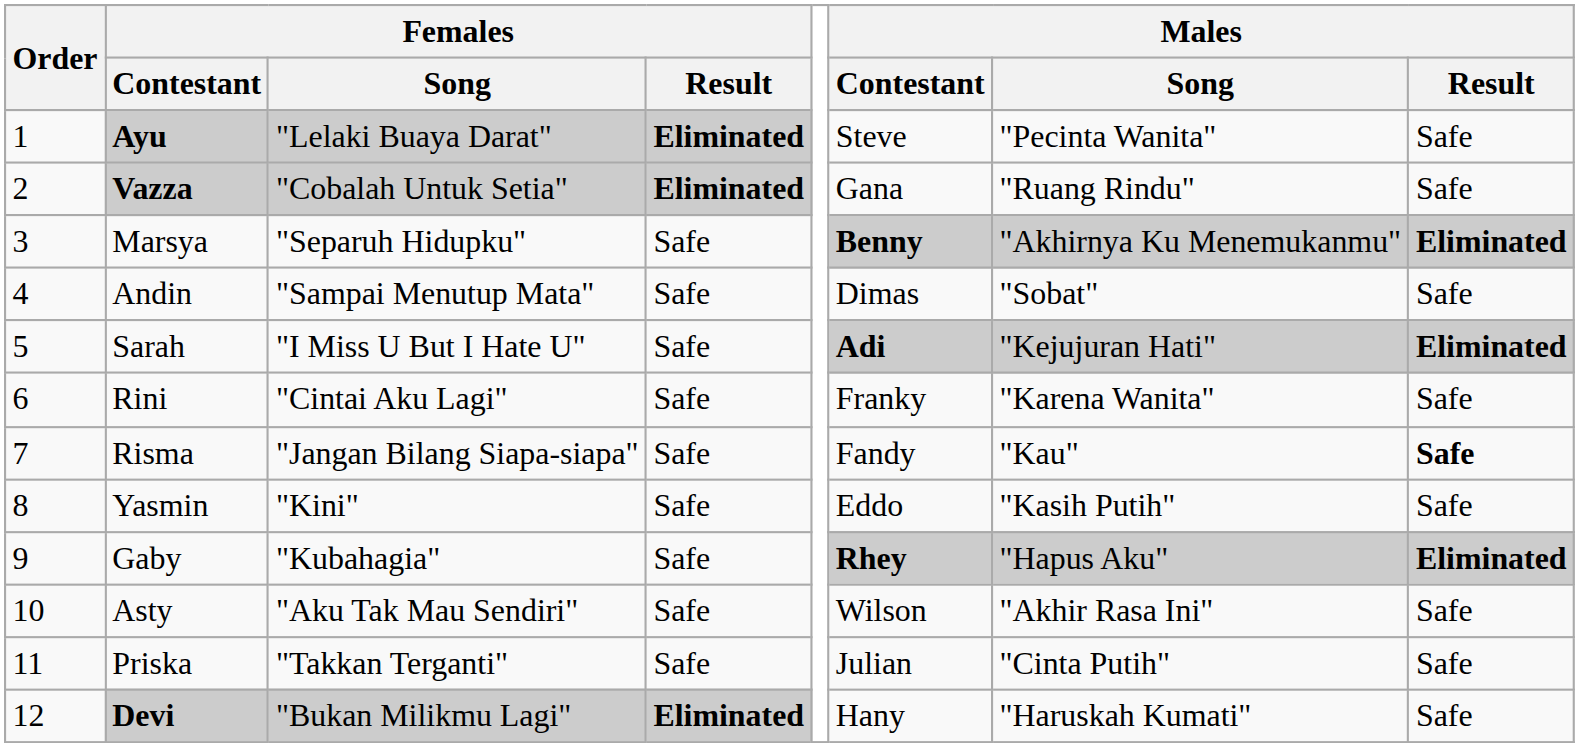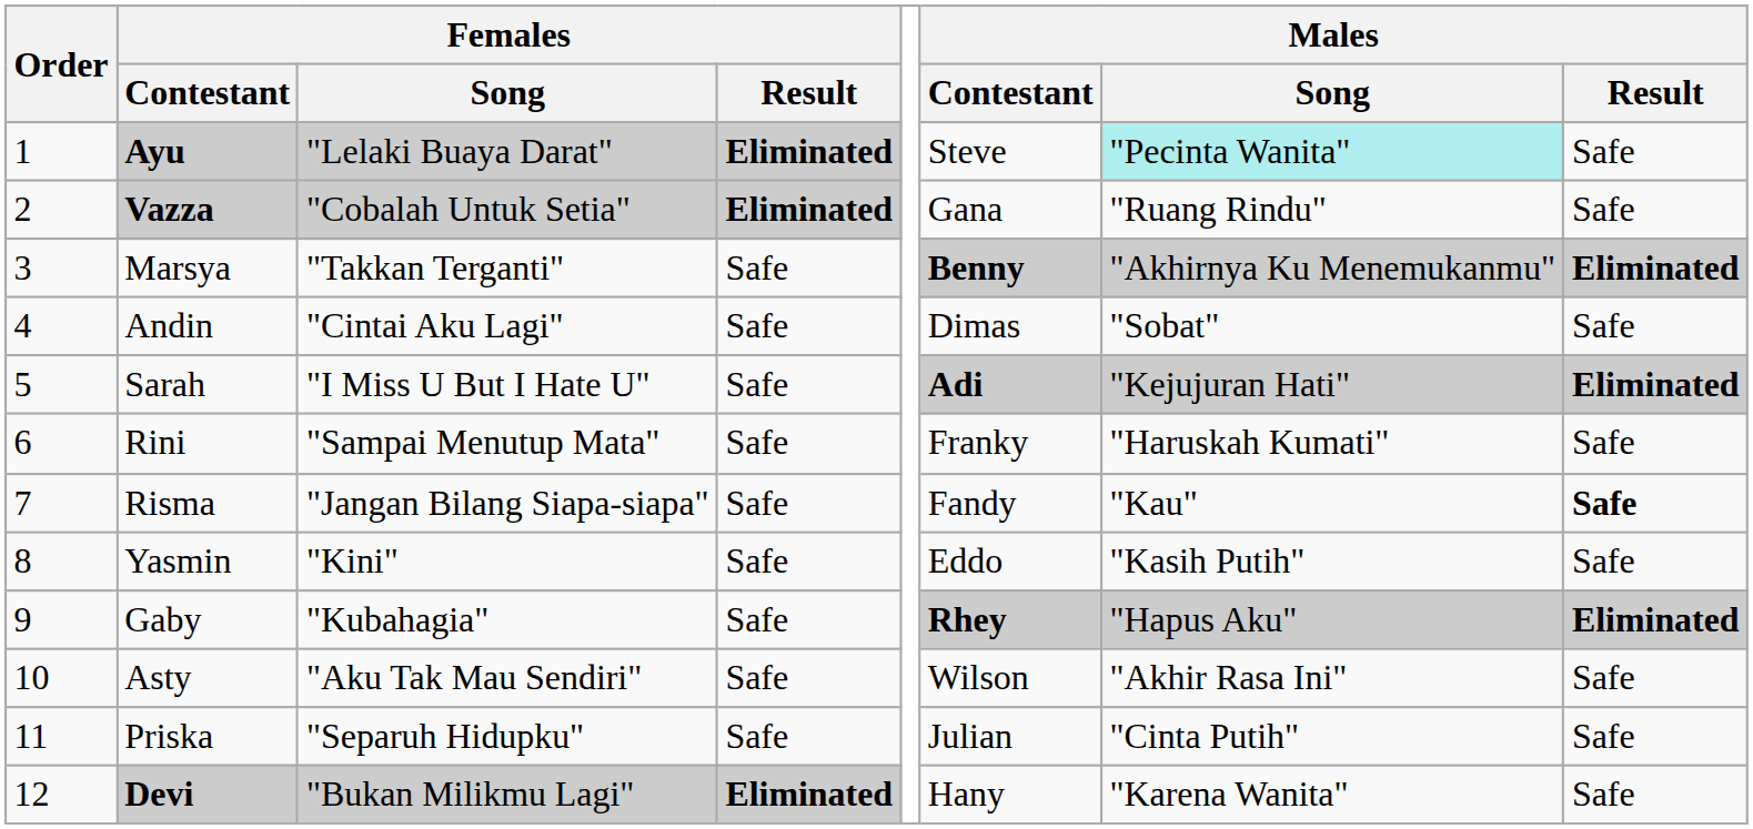Ayu | Males / Song: no background -> paleturquoise background
Marsya | Females / Song: "Separuh Hidupku" -> "Takkan Terganti"
Andin | Females / Song: "Sampai Menutup Mata" -> "Cintai Aku Lagi"
Rini | Females / Song: "Cintai Aku Lagi" -> "Sampai Menutup Mata"
Rini | Males / Song: "Karena Wanita" -> "Haruskah Kumati"
Priska | Females / Song: "Takkan Terganti" -> "Separuh Hidupku"
Devi | Males / Song: "Haruskah Kumati" -> "Karena Wanita"
